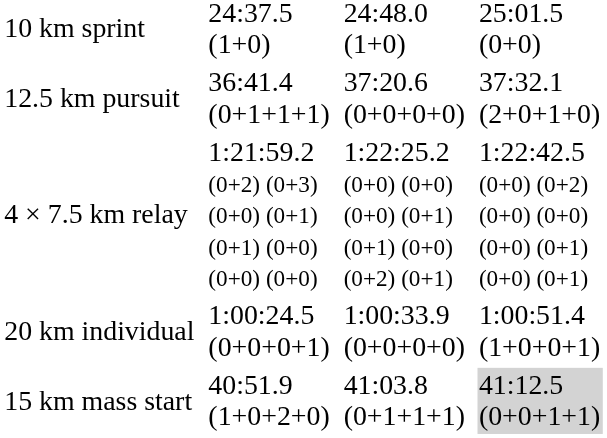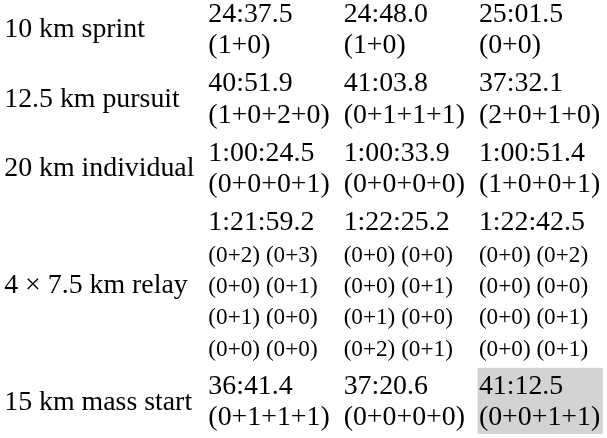12.5 km pursuit | column 3: 36:41.4 (0+1+1+1) -> 40:51.9 (1+0+2+0)
12.5 km pursuit | column 5: 37:20.6 (0+0+0+0) -> 41:03.8 (0+1+1+1)
rows swapped: 20 km individual <-> 4 × 7.5 km relay
15 km mass start | column 3: 40:51.9 (1+0+2+0) -> 36:41.4 (0+1+1+1)
15 km mass start | column 5: 41:03.8 (0+1+1+1) -> 37:20.6 (0+0+0+0)
